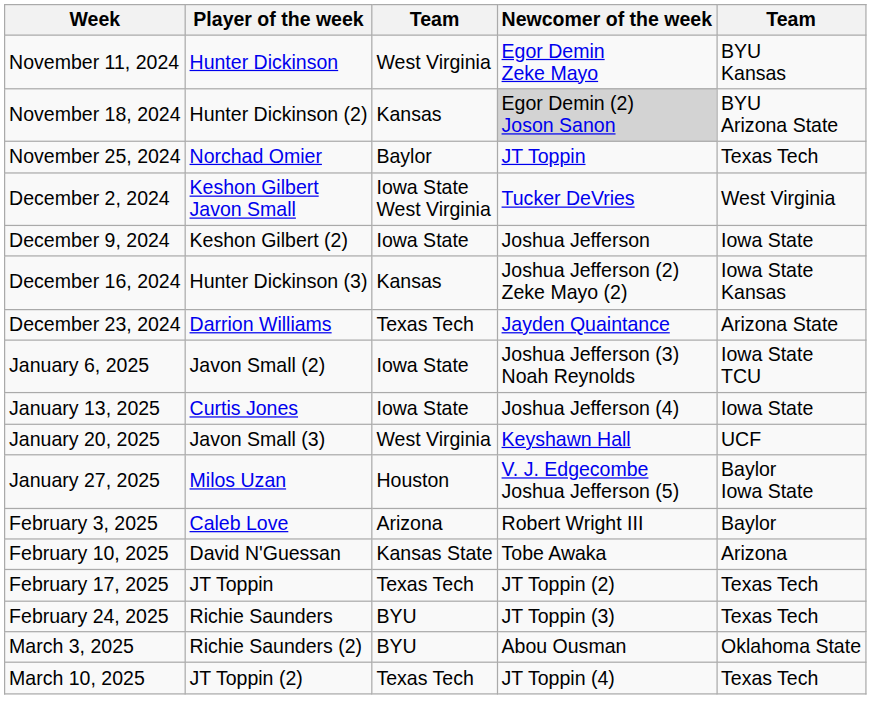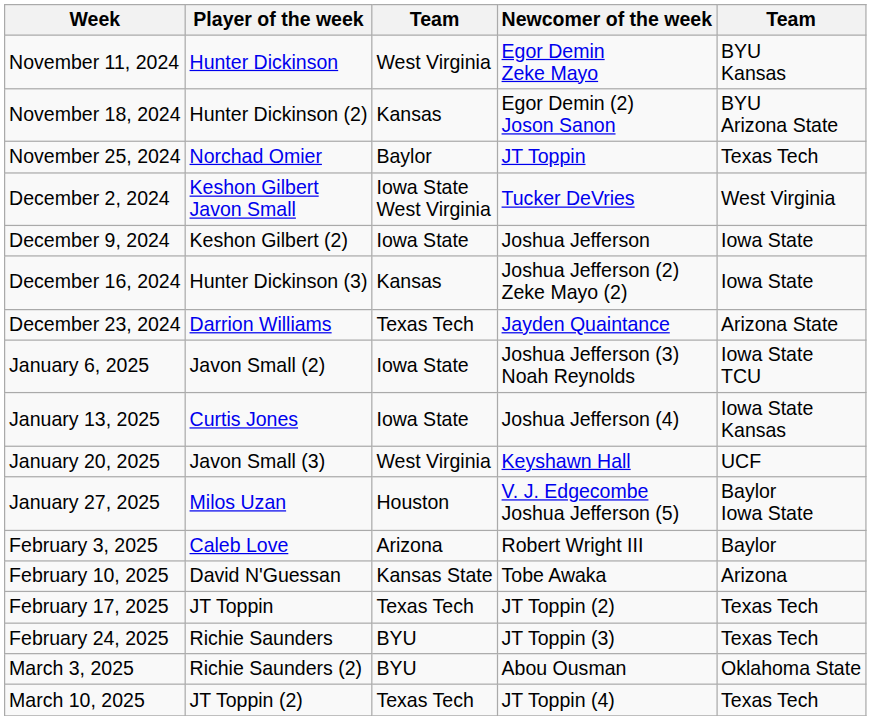November 18, 2024 | Newcomer of the week: lightgrey background -> no background
December 16, 2024 | column 5: Iowa State Kansas -> Iowa State
January 13, 2025 | column 5: Iowa State -> Iowa State Kansas
